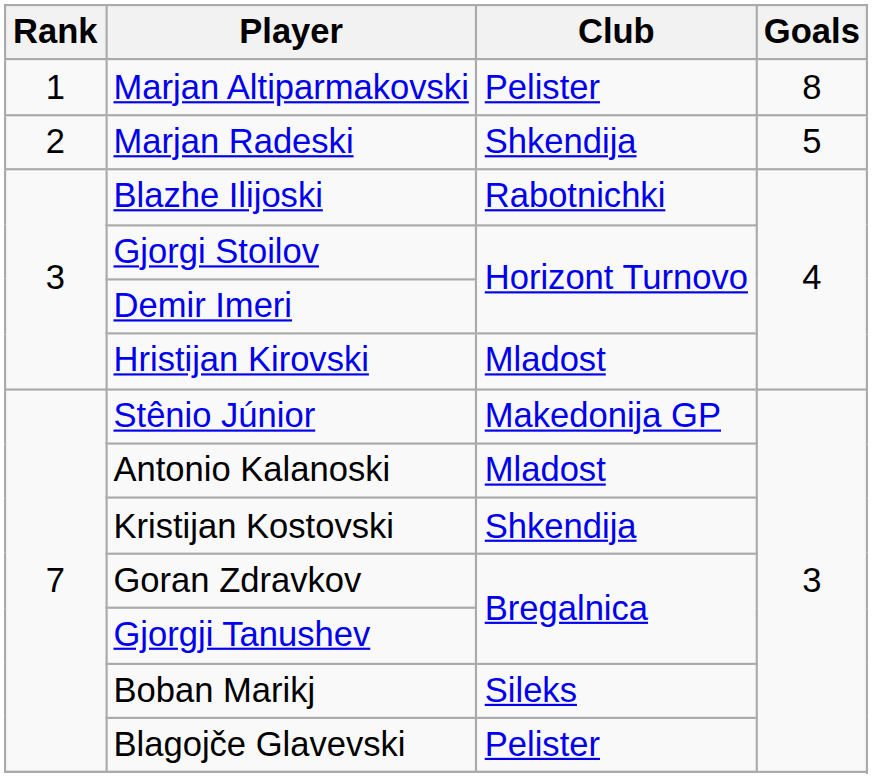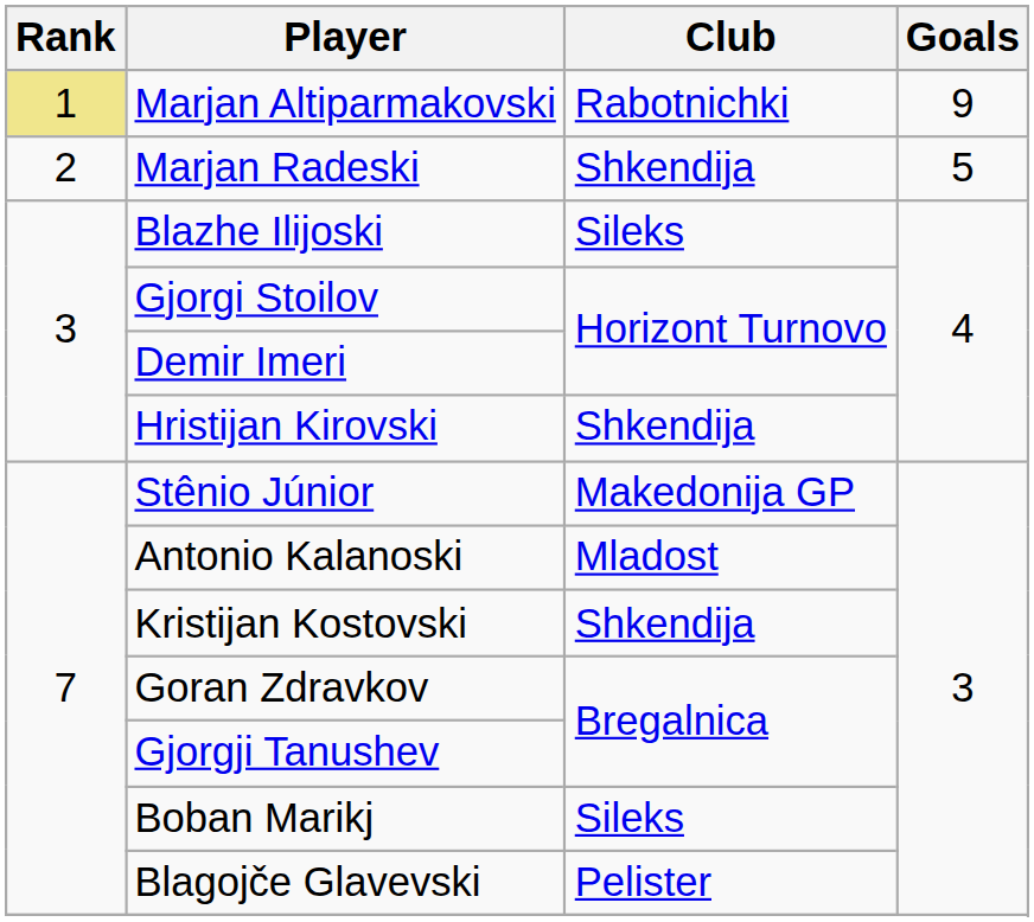Marjan Altiparmakovski | Rank: no background -> khaki background
Marjan Altiparmakovski | Club: Pelister -> Rabotnichki
Marjan Altiparmakovski | Goals: 8 -> 9
Blazhe Ilijoski | Club: Rabotnichki -> Sileks
Hristijan Kirovski | Club: Mladost -> Shkendija
